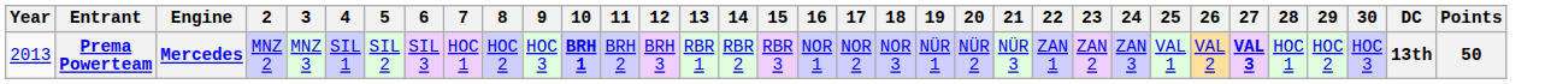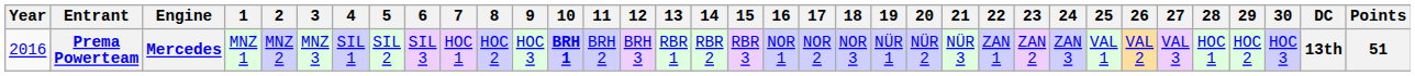+ column: 1 | MNZ 1
Prema Powerteam | Year: 2013 -> 2016
Prema Powerteam | 27: bold -> normal
Prema Powerteam | Points: 50 -> 51
